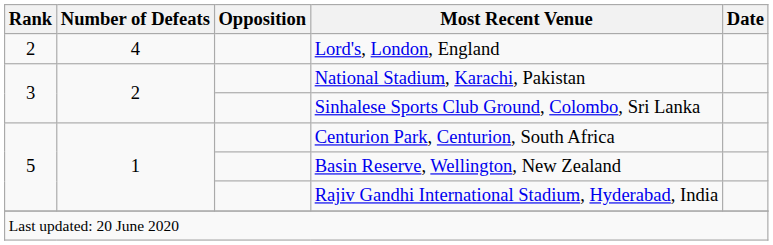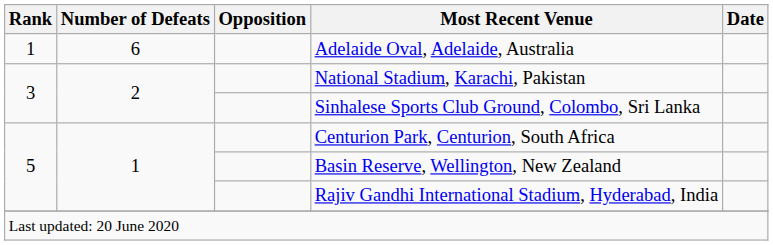+ row: 1 | 6 | Adelaide Oval, Adelaide, Australia
- row: 2 | 4 | Lord's, London, England
